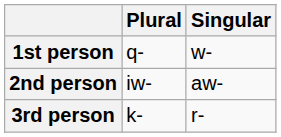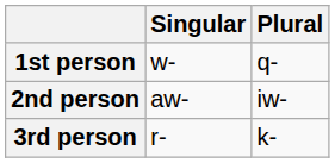columns swapped: Singular <-> Plural
